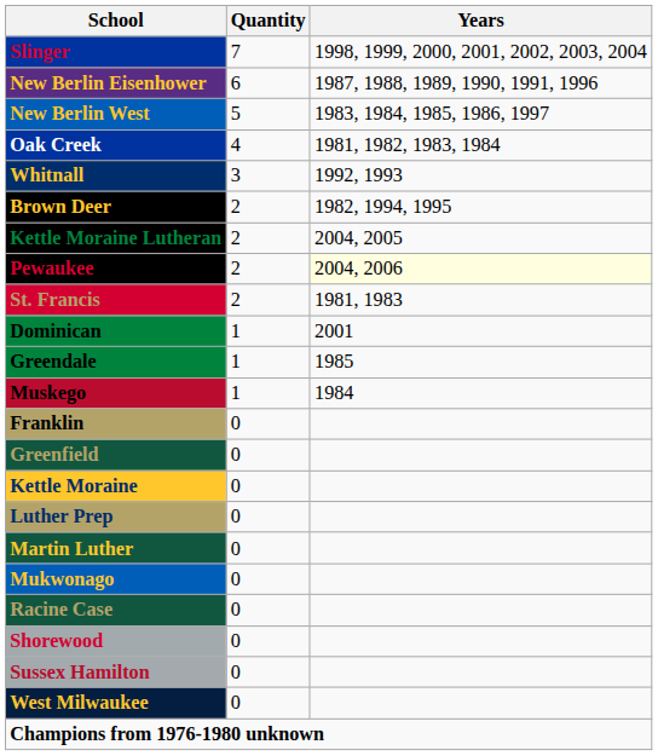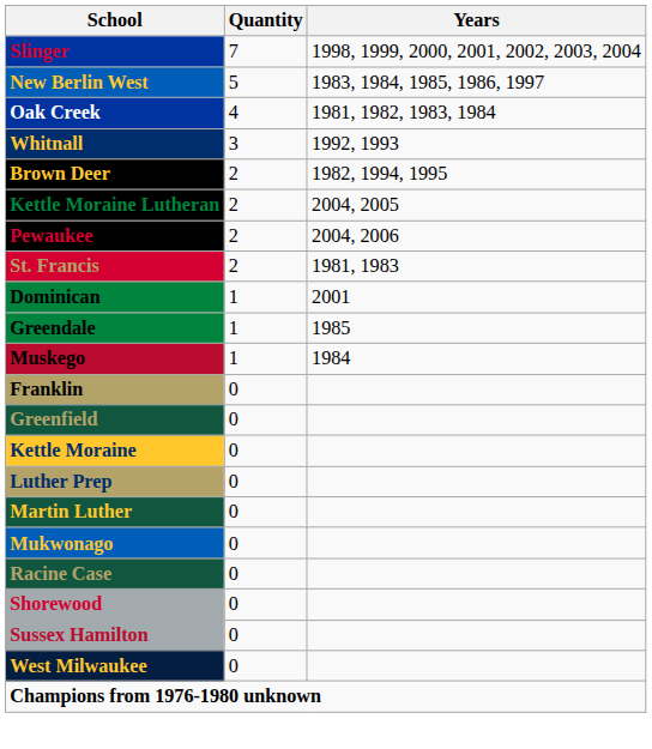- row: New Berlin Eisenhower | 6 | 1987, 1988, 1989, 1990, 1991, 1996
Pewaukee | Years: lightyellow background -> no background
